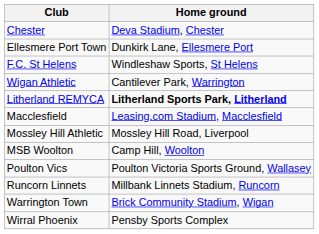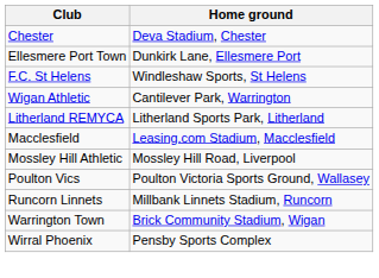Litherland REMYCA | Home ground: bold -> normal
- row: MSB Woolton | Camp Hill, Woolton
